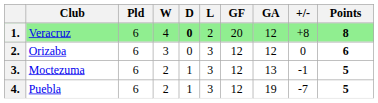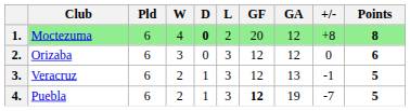1. | Club: Veracruz -> Moctezuma
3. | Club: Moctezuma -> Veracruz
4. | GF: normal -> bold
